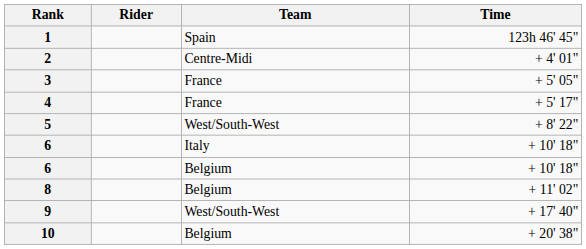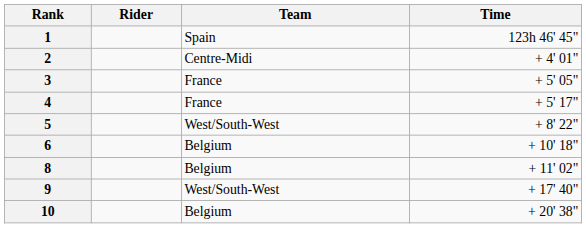- row: 6 | Italy | + 10' 18"
